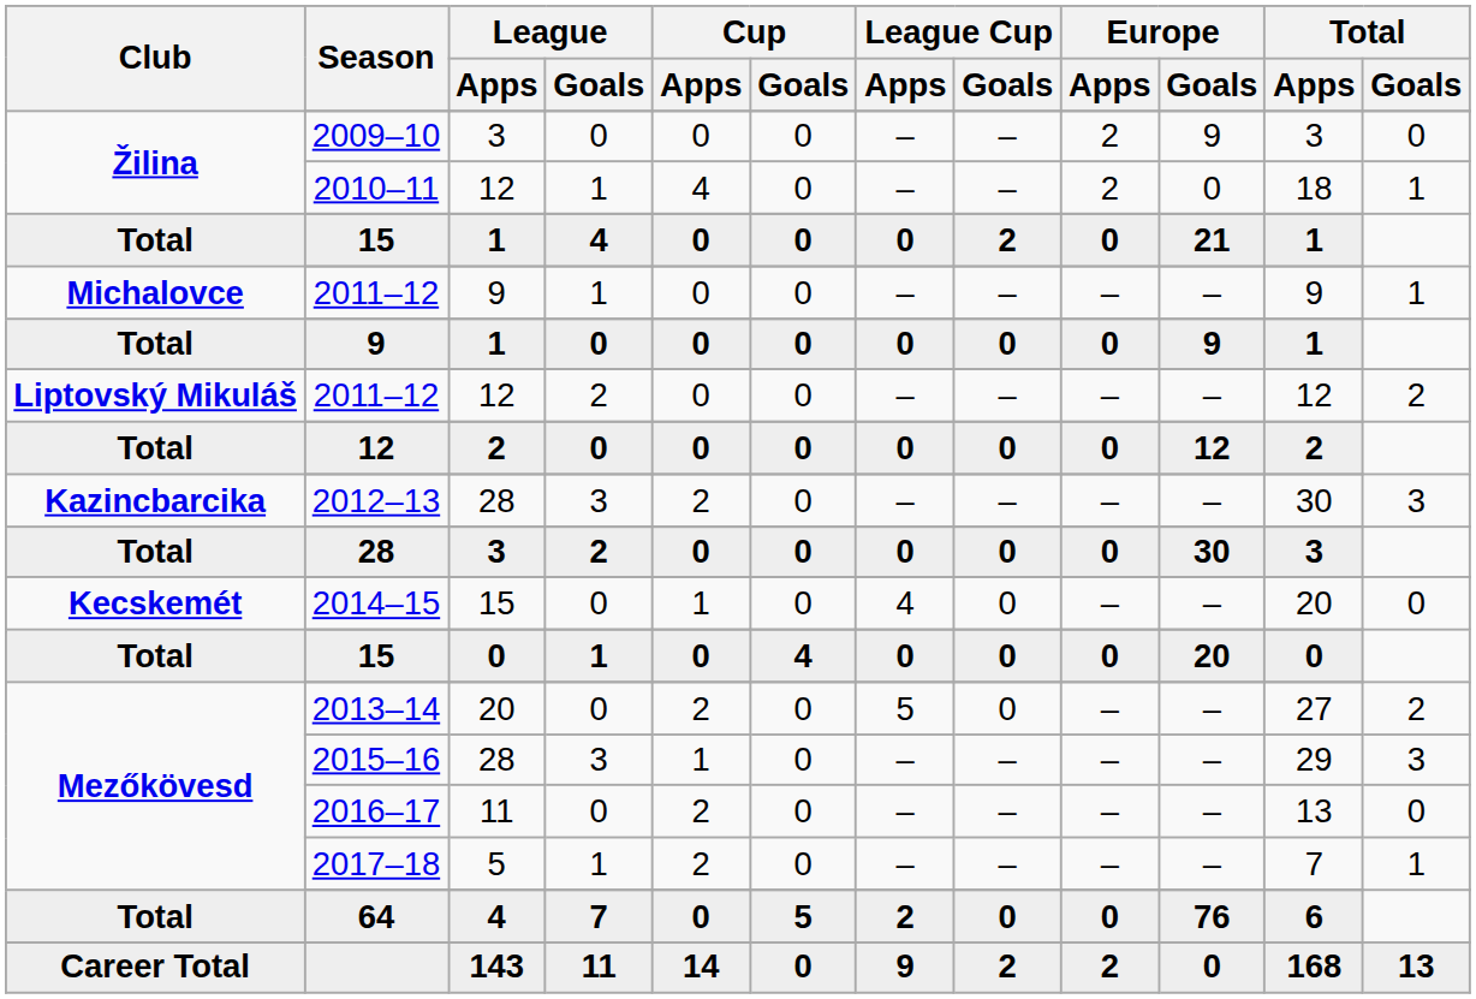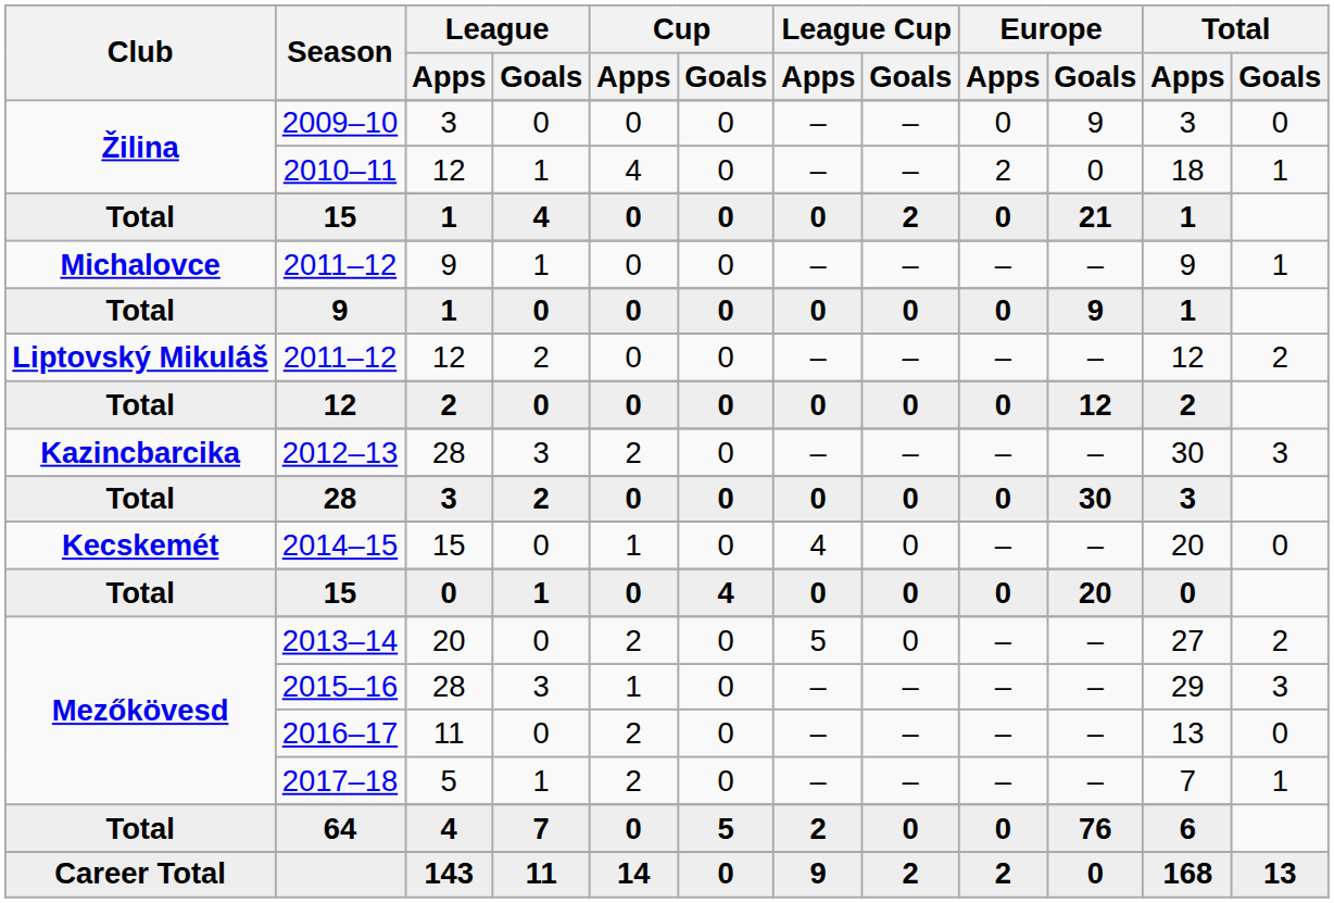2009–10 | Europe / Apps: 2 -> 0
